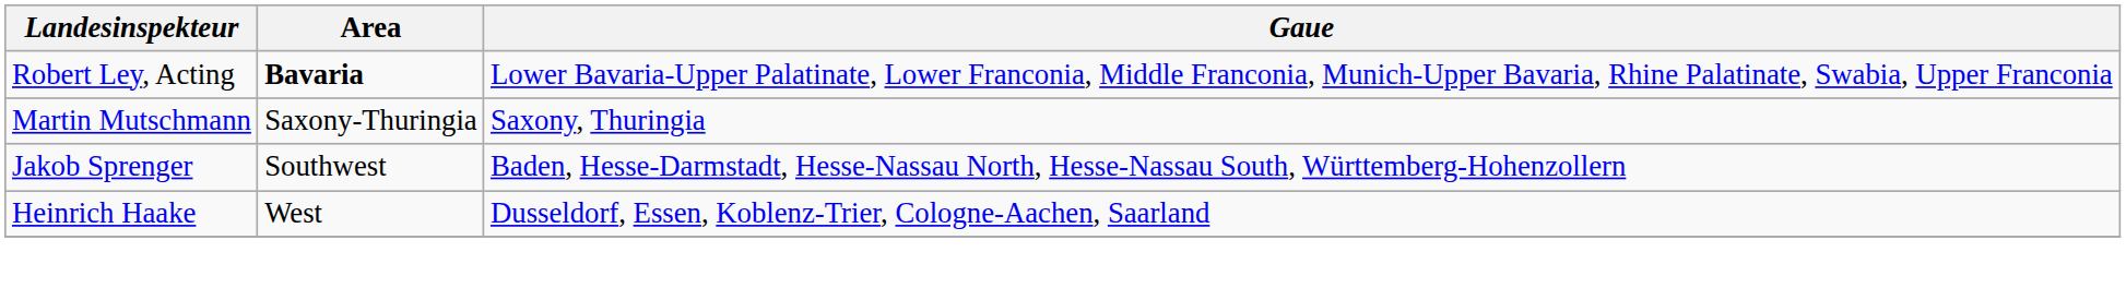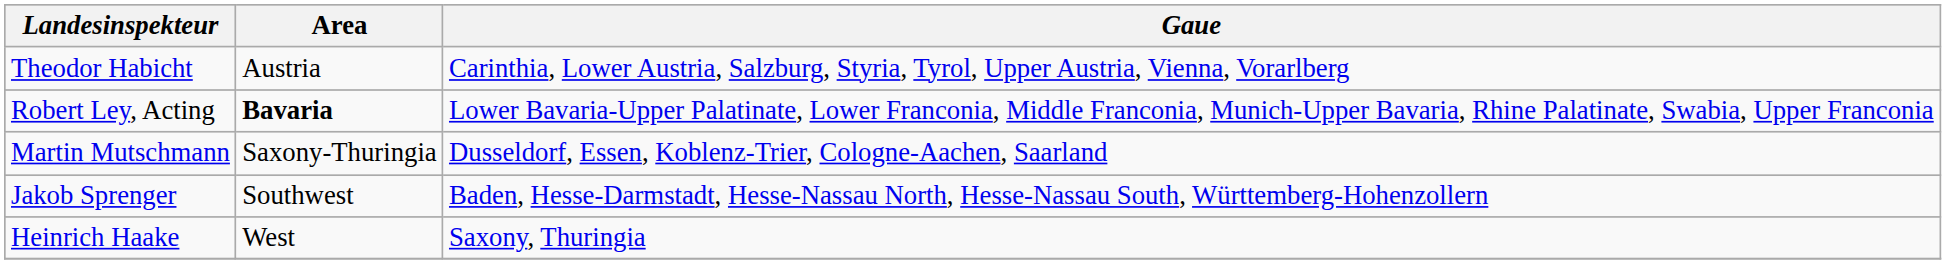+ row: Theodor Habicht | Austria | Carinthia, Lower Austria, Salzburg, Styria, Tyrol, Upper Austria, Vienna, Vorarlberg
Martin Mutschmann | Gaue: Saxony, Thuringia -> Dusseldorf, Essen, Koblenz-Trier, Cologne-Aachen, Saarland
Heinrich Haake | Gaue: Dusseldorf, Essen, Koblenz-Trier, Cologne-Aachen, Saarland -> Saxony, Thuringia
